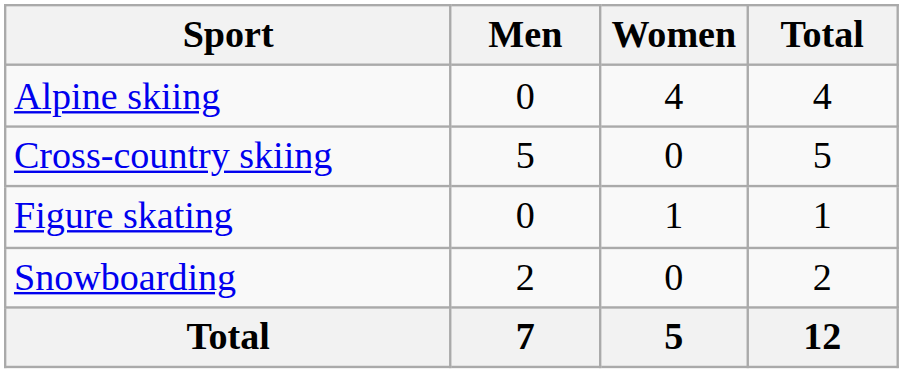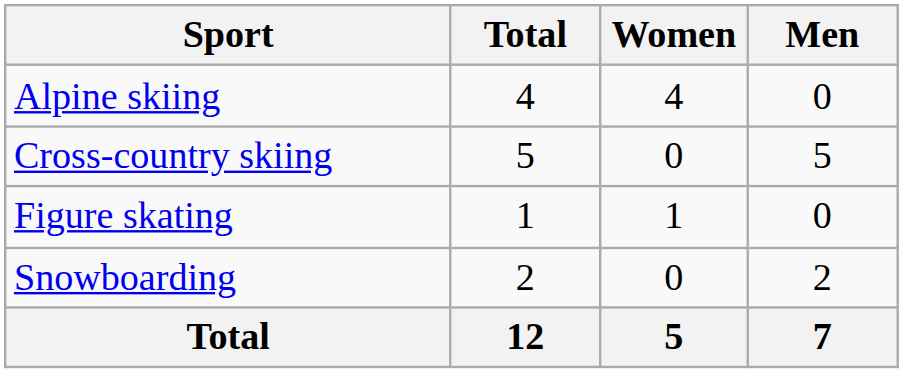columns swapped: Men <-> Total
